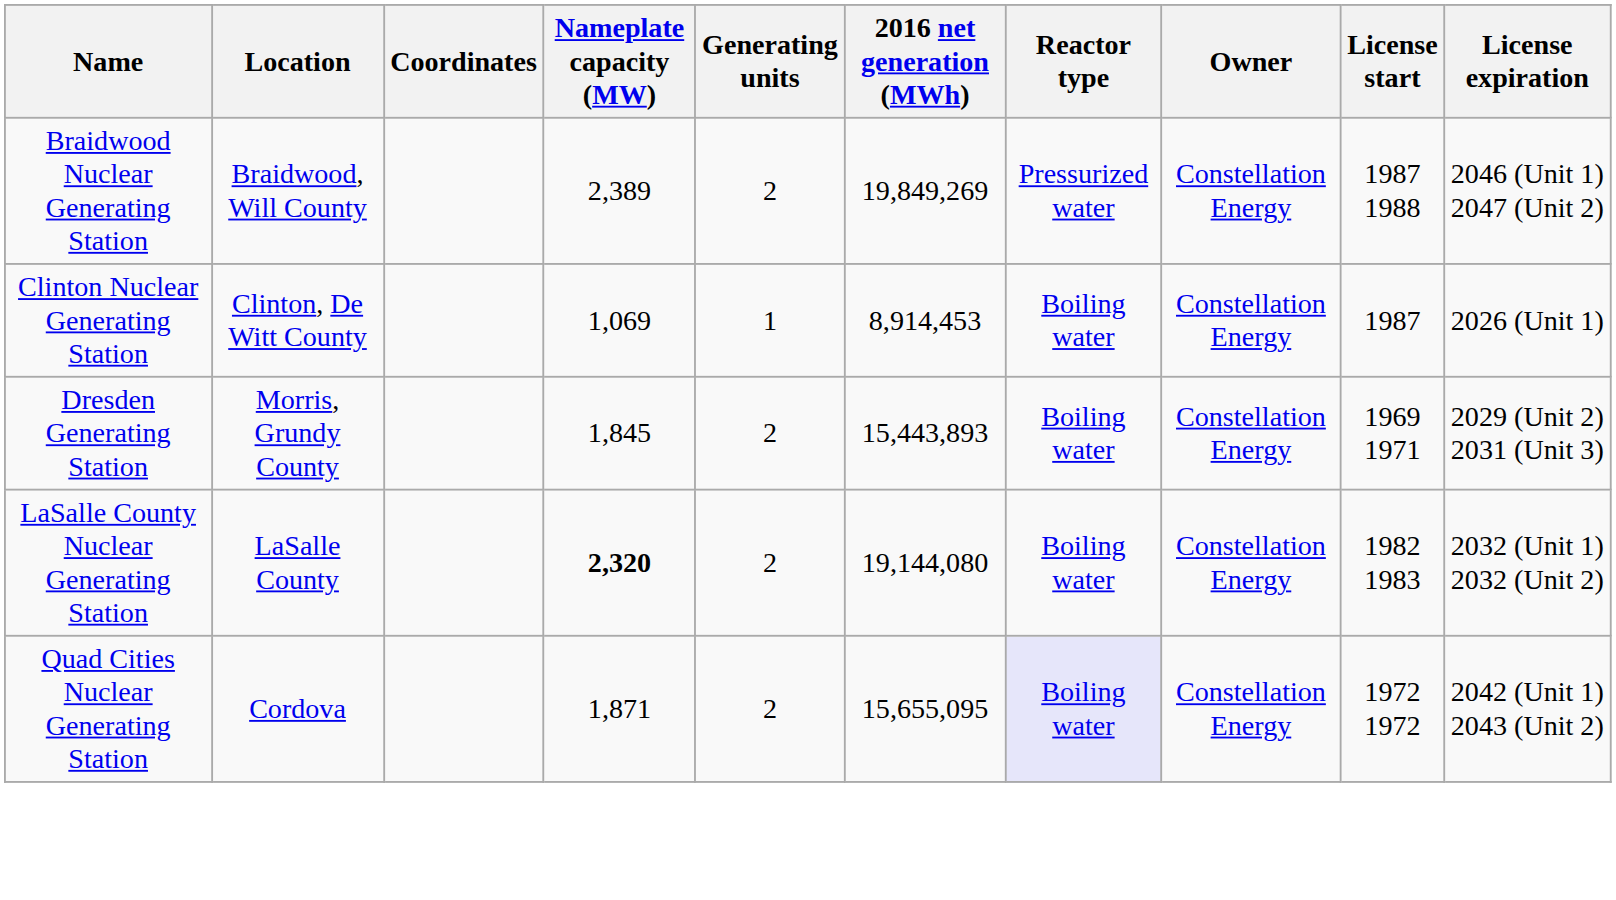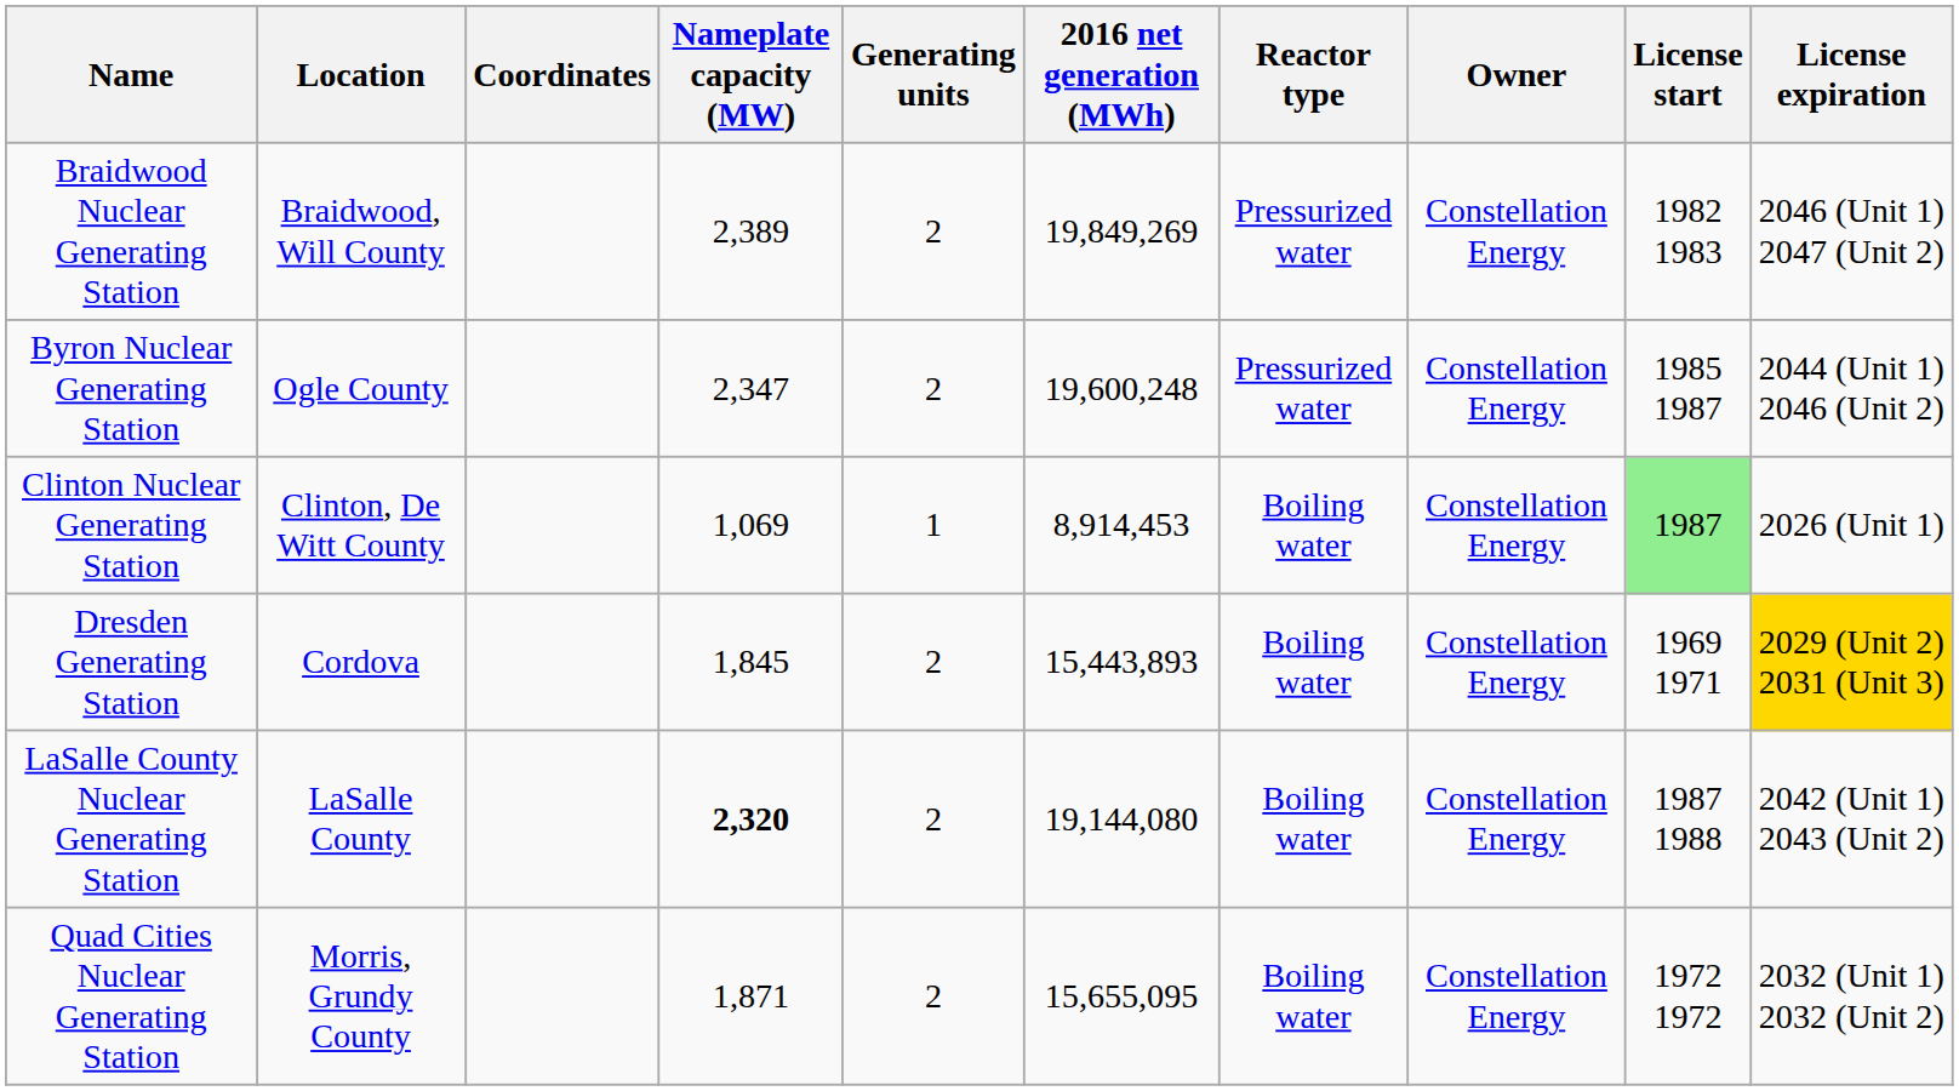Braidwood Nuclear Generating Station | License start: 1987 1988 -> 1982 1983
+ row: Byron Nuclear Generating Station | Ogle County | 2,347 | 2 | 19,600,248 | Pressurized water | Constellation Energy | 1985 1987 | 2044 (Unit 1) 2046 (Unit 2)
Clinton Nuclear Generating Station | License start: no background -> lightgreen background
Dresden Generating Station | Location: Morris, Grundy County -> Cordova
Dresden Generating Station | License expiration: no background -> gold background
LaSalle County Nuclear Generating Station | License start: 1982 1983 -> 1987 1988
LaSalle County Nuclear Generating Station | License expiration: 2032 (Unit 1) 2032 (Unit 2) -> 2042 (Unit 1) 2043 (Unit 2)
Quad Cities Nuclear Generating Station | Location: Cordova -> Morris, Grundy County
Quad Cities Nuclear Generating Station | Reactor type: lavender background -> no background
Quad Cities Nuclear Generating Station | License expiration: 2042 (Unit 1) 2043 (Unit 2) -> 2032 (Unit 1) 2032 (Unit 2)
